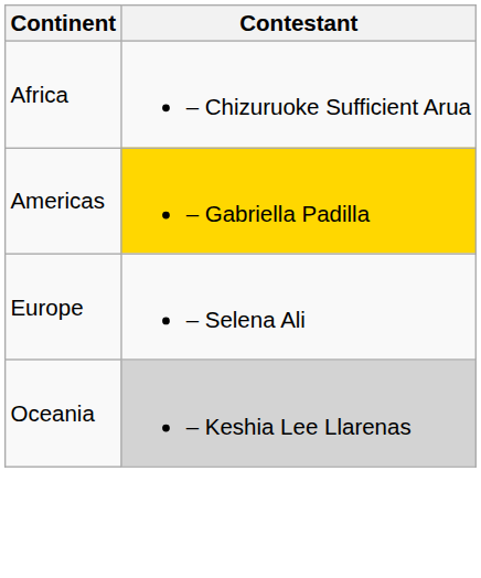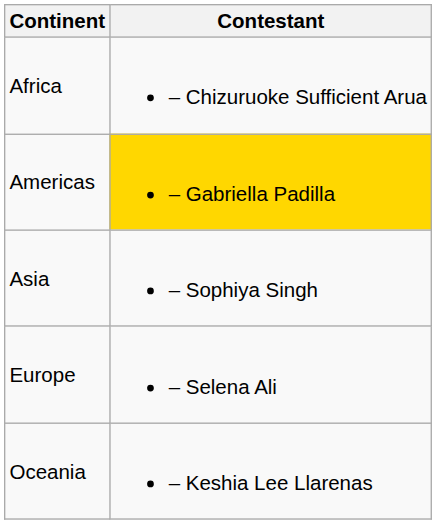+ row: Asia | – Sophiya Singh
Oceania | Contestant: lightgrey background -> no background
